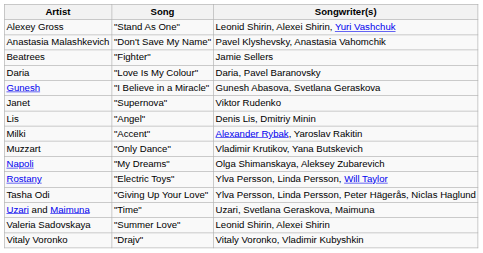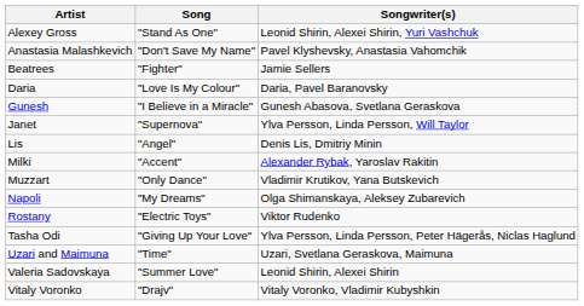Janet | Songwriter(s): Viktor Rudenko -> Ylva Persson, Linda Persson, Will Taylor
Rostany | Songwriter(s): Ylva Persson, Linda Persson, Will Taylor -> Viktor Rudenko
